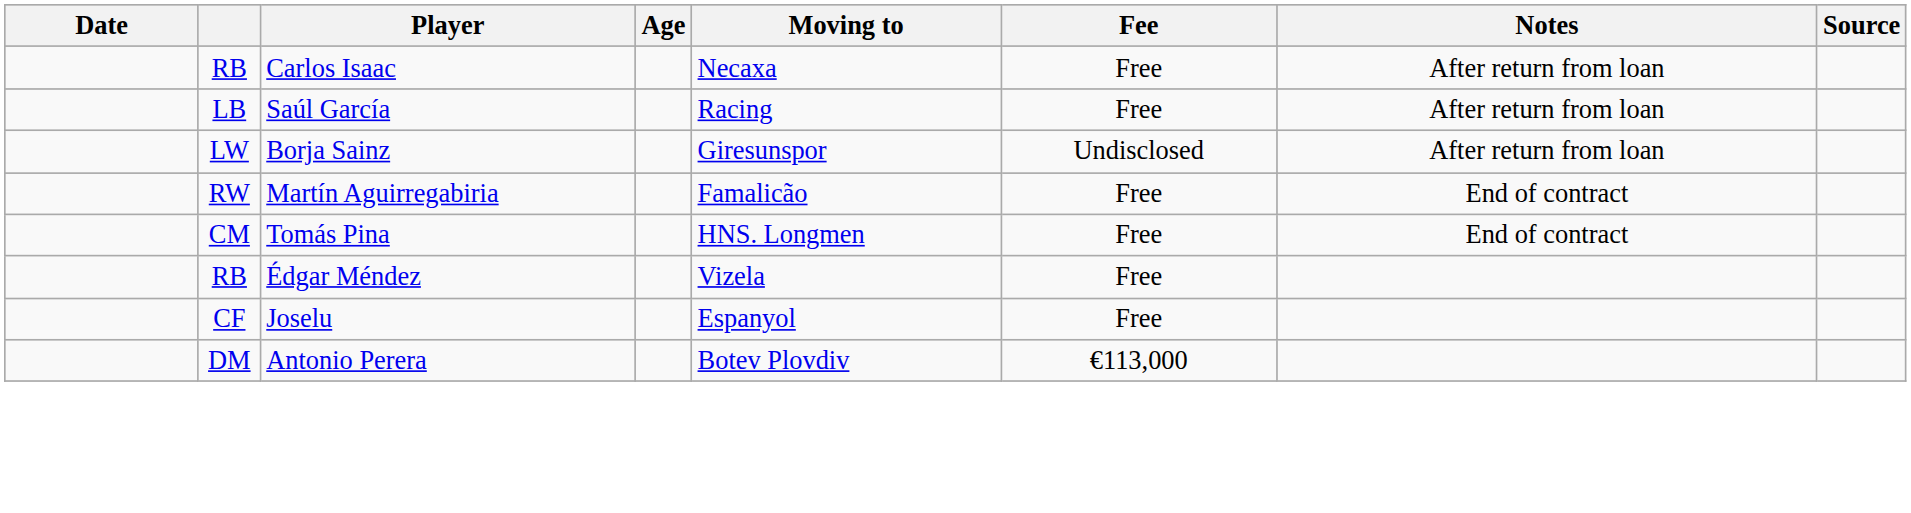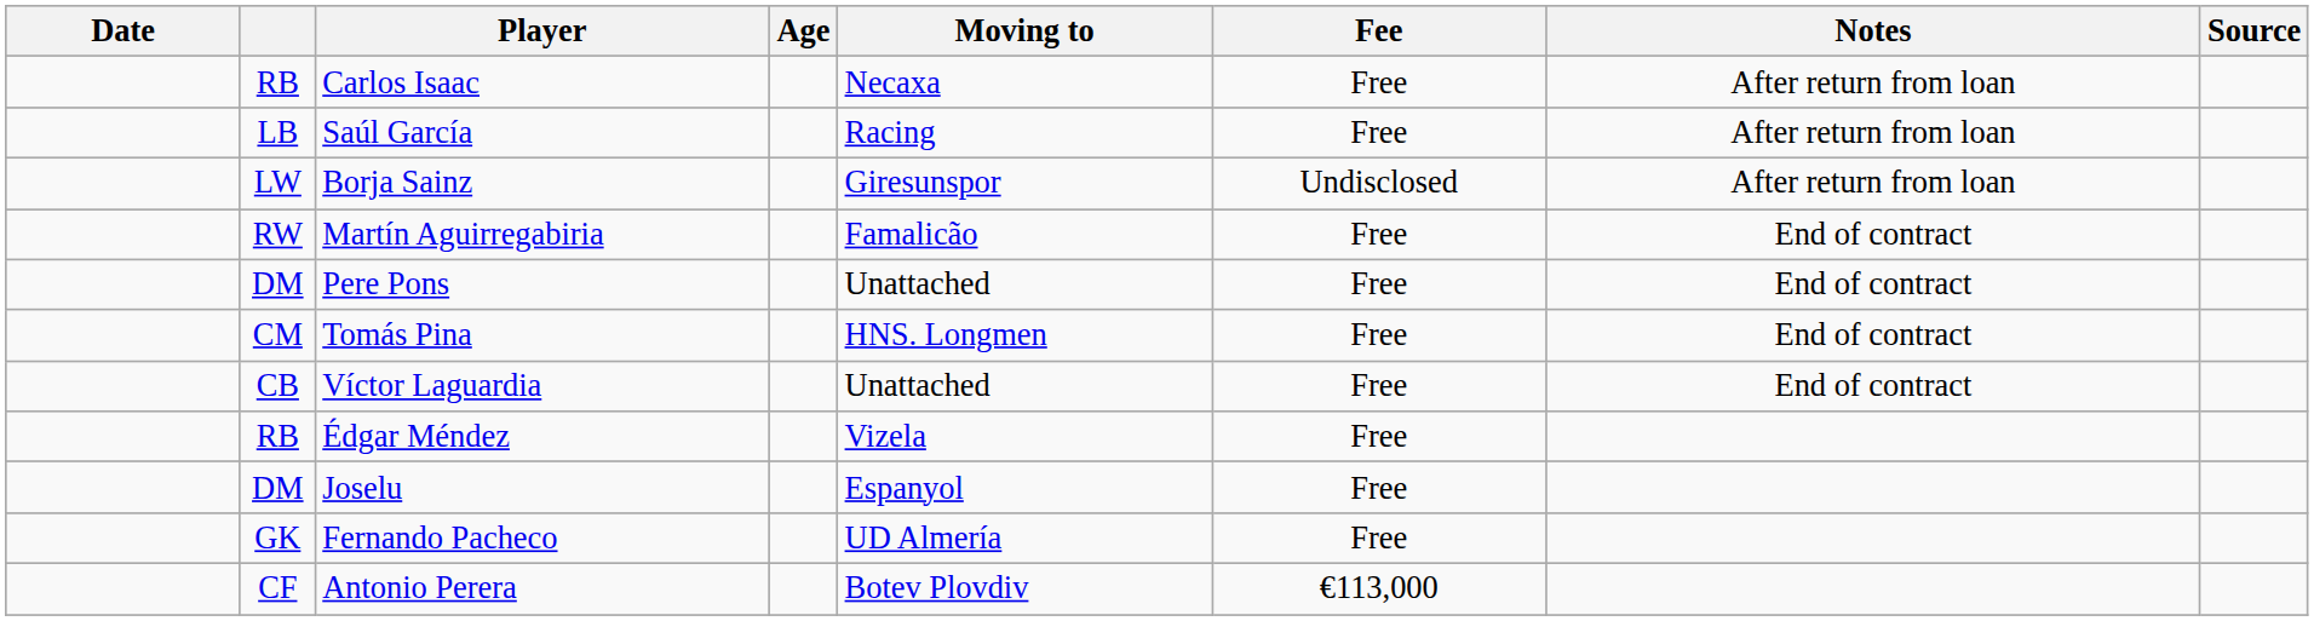+ row: DM | Pere Pons | Unattached | Free | End of contract
+ row: CB | Víctor Laguardia | Unattached | Free | End of contract
Joselu | column 2: CF -> DM
+ row: GK | Fernando Pacheco | UD Almería | Free
Antonio Perera | column 2: DM -> CF
